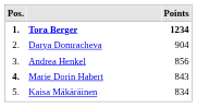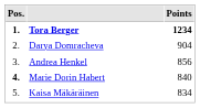Marie Dorin Habert | Points: 843 -> 840
